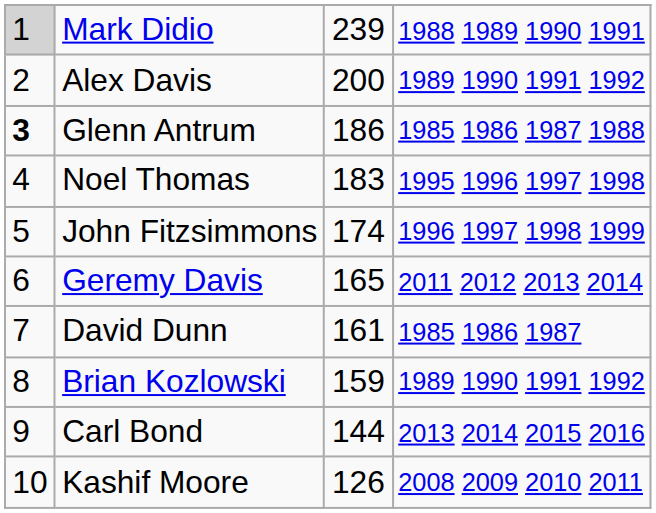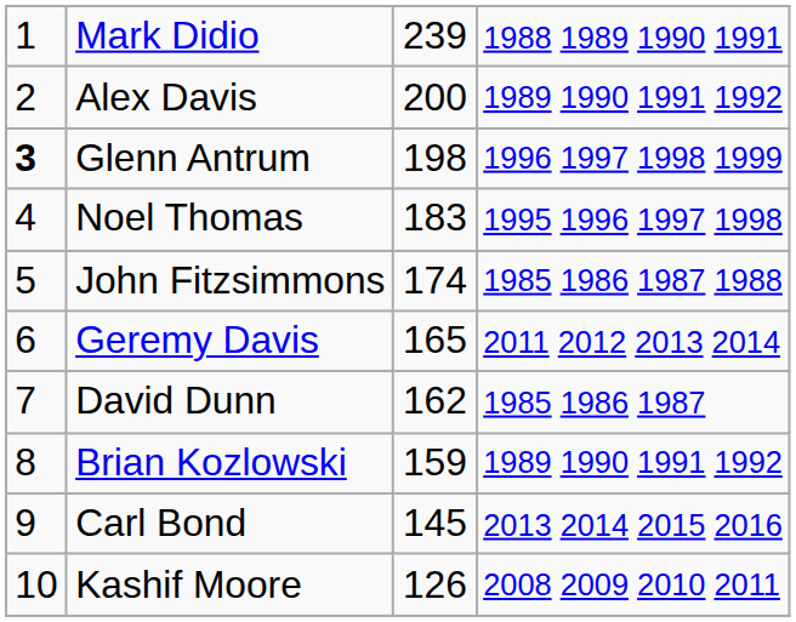Mark Didio | column 1: lightgrey background -> no background
Glenn Antrum | column 3: 186 -> 198
Glenn Antrum | column 4: 1985 1986 1987 1988 -> 1996 1997 1998 1999
John Fitzsimmons | column 4: 1996 1997 1998 1999 -> 1985 1986 1987 1988
David Dunn | column 3: 161 -> 162
Carl Bond | column 3: 144 -> 145
